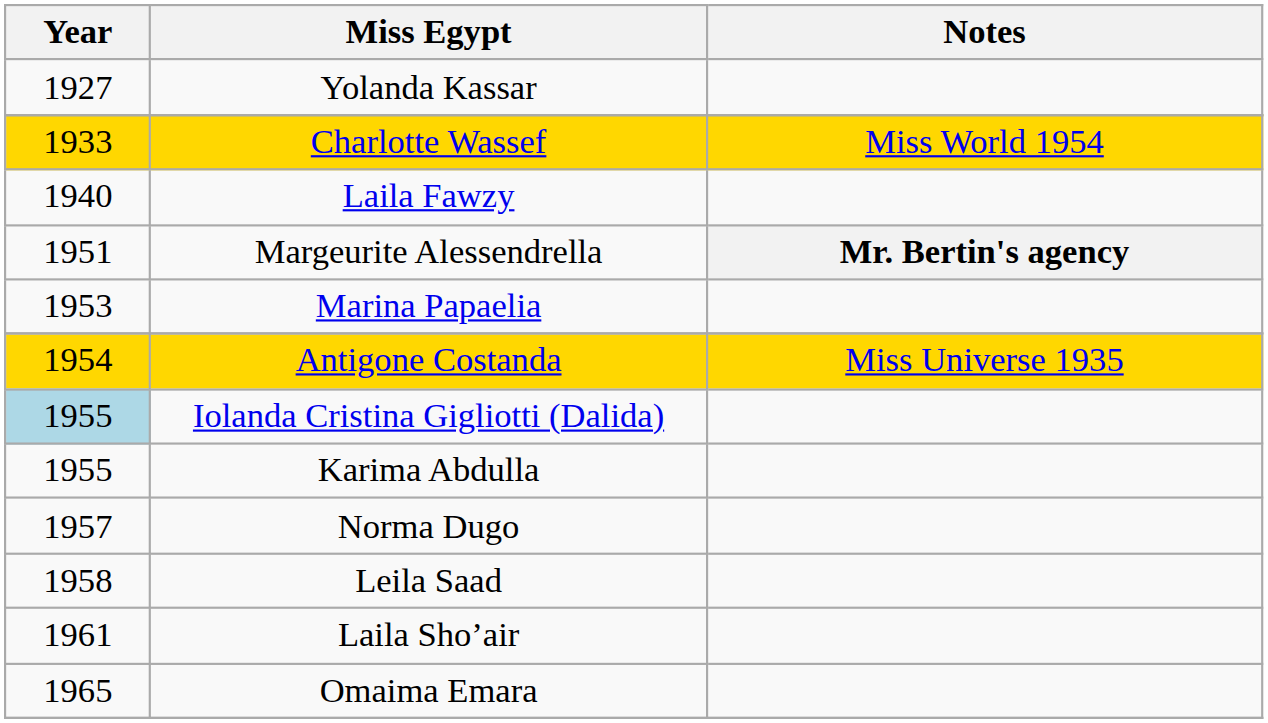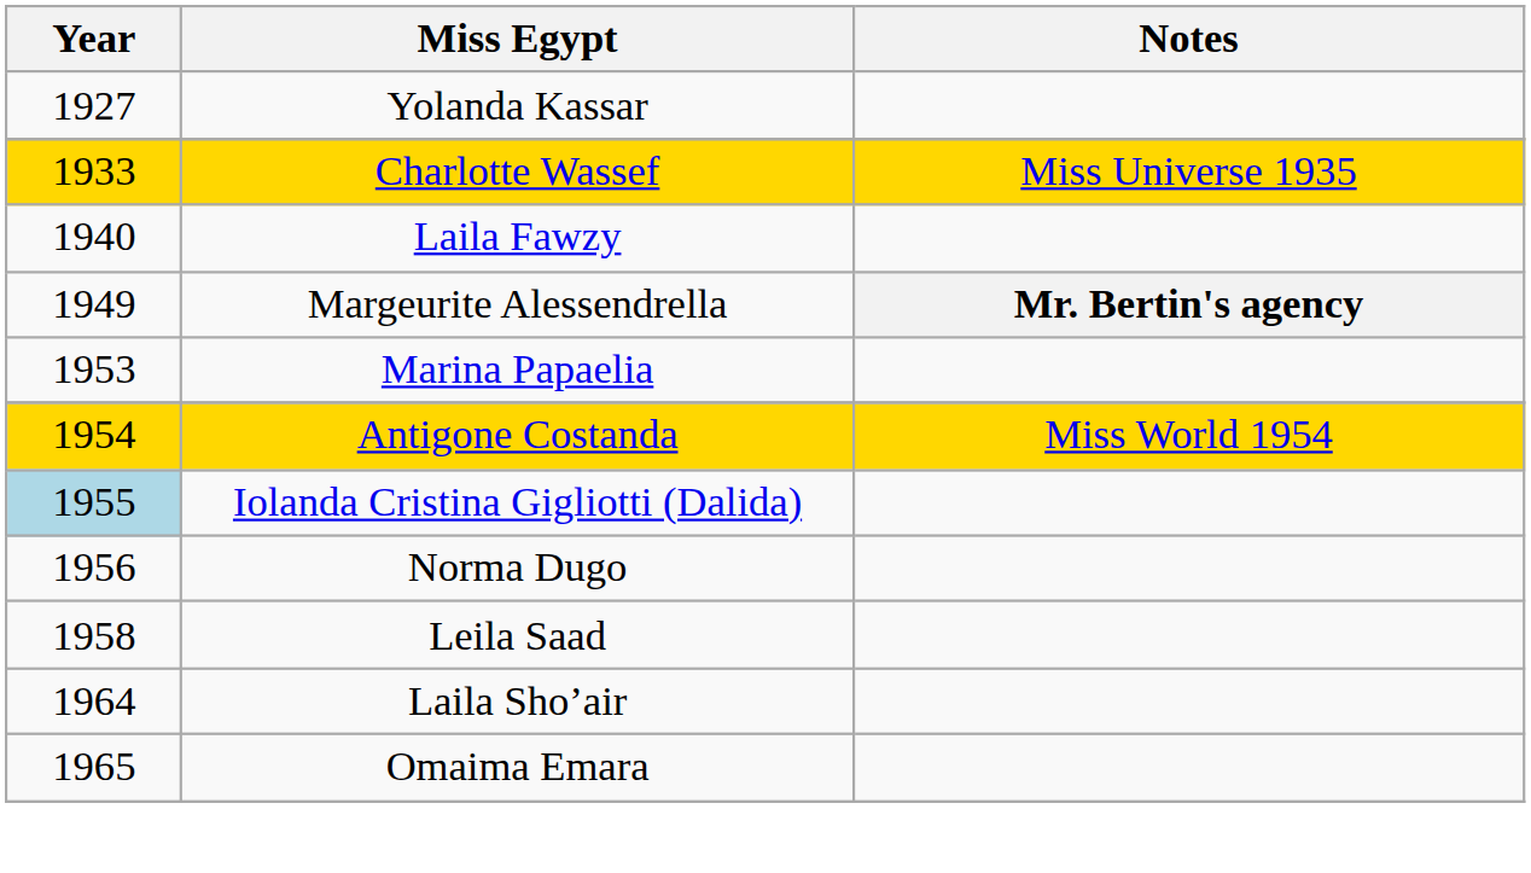Charlotte Wassef | Notes: Miss World 1954 -> Miss Universe 1935
Margeurite Alessendrella | Year: 1951 -> 1949
Antigone Costanda | Notes: Miss Universe 1935 -> Miss World 1954
- row: 1955 | Karima Abdulla
Norma Dugo | Year: 1957 -> 1956
Laila Sho’air | Year: 1961 -> 1964
